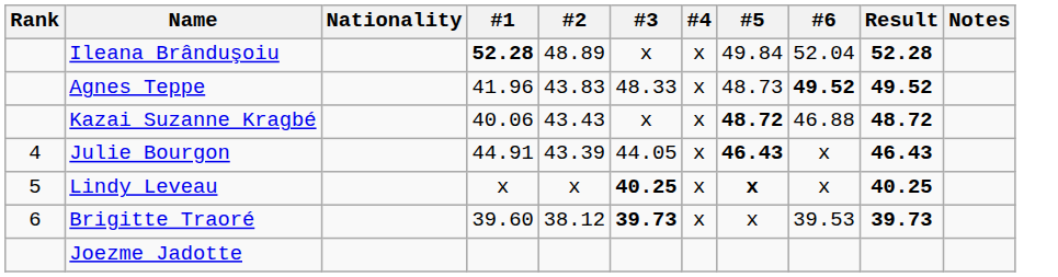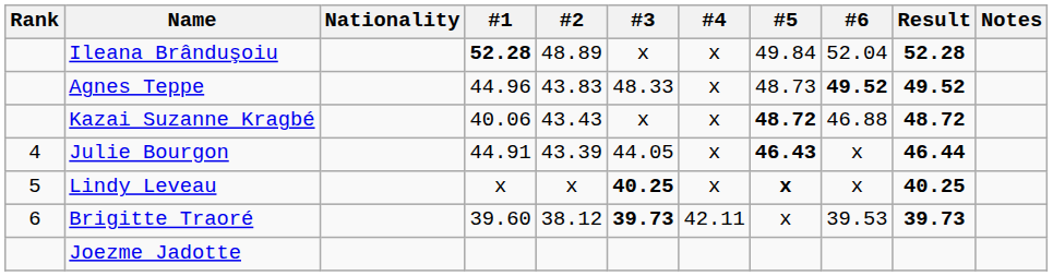Agnes Teppe | #1: 41.96 -> 44.96
Julie Bourgon | Result: 46.43 -> 46.44
Brigitte Traoré | #4: x -> 42.11
